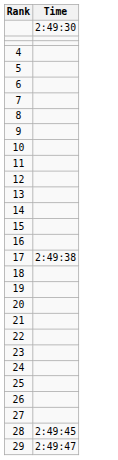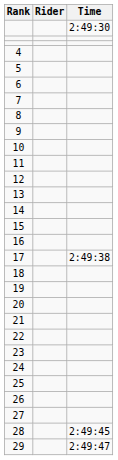+ column: Rider
